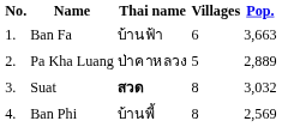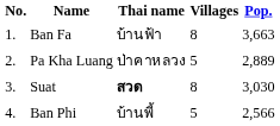Ban Fa | Villages: 6 -> 8
Suat | Pop.: 3,032 -> 3,030
Ban Phi | Villages: 8 -> 5
Ban Phi | Pop.: 2,569 -> 2,566
